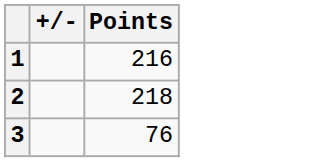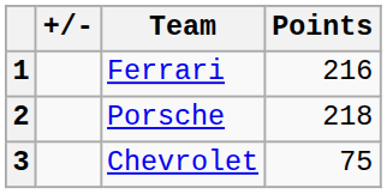+ column: Team | Ferrari | Porsche | Chevrolet
3 | Points: 76 -> 75
